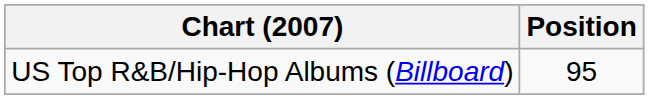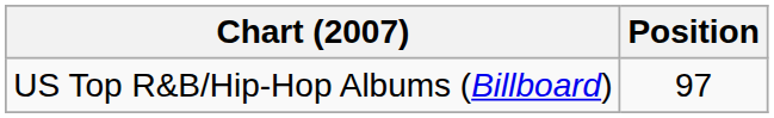US Top R&B/Hip-Hop Albums (Billboard) | Position: 95 -> 97
